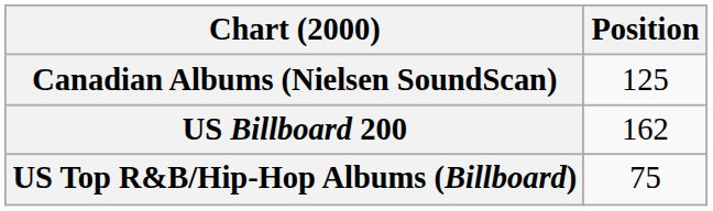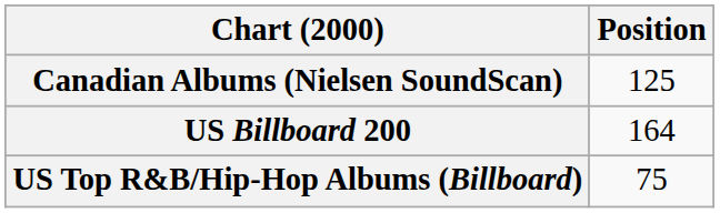US Billboard 200 | Position: 162 -> 164
